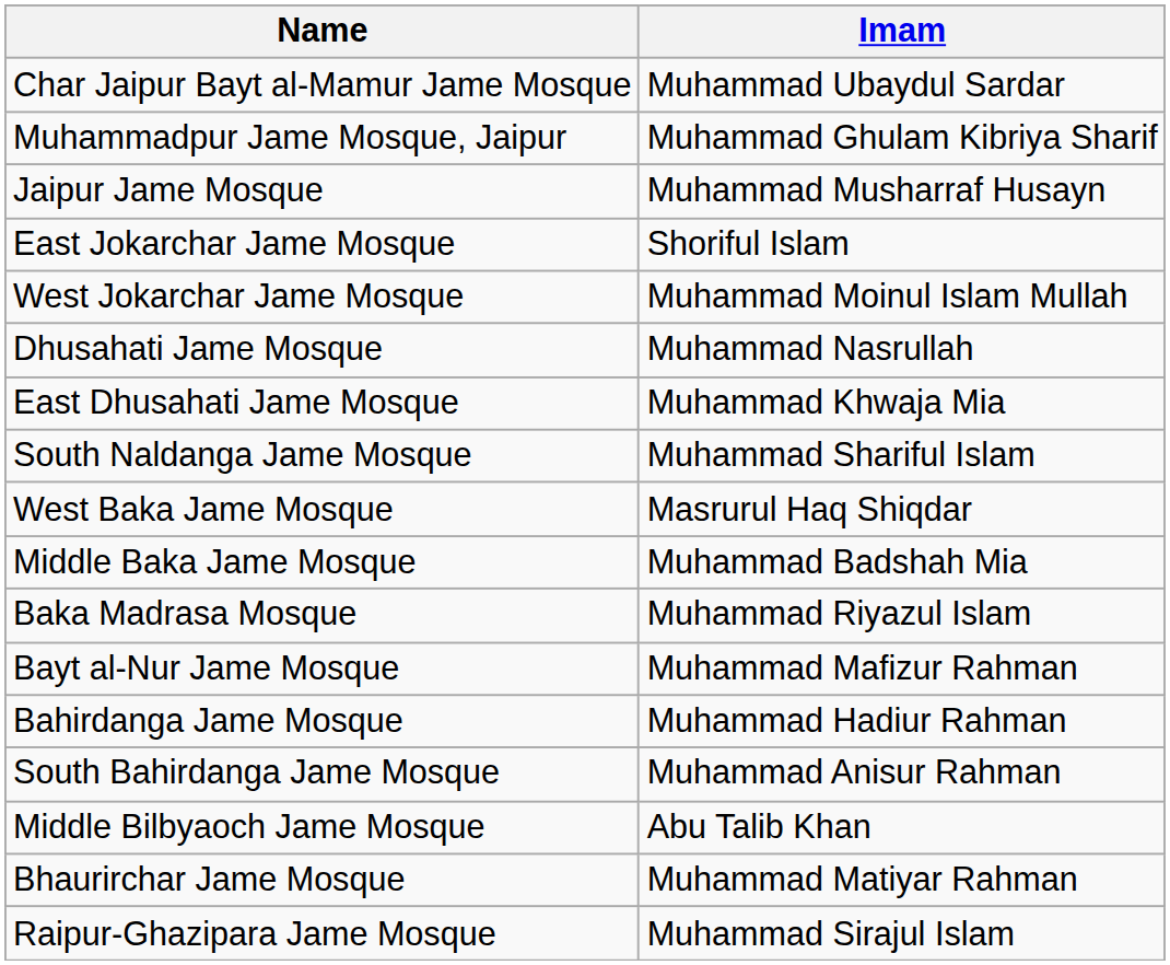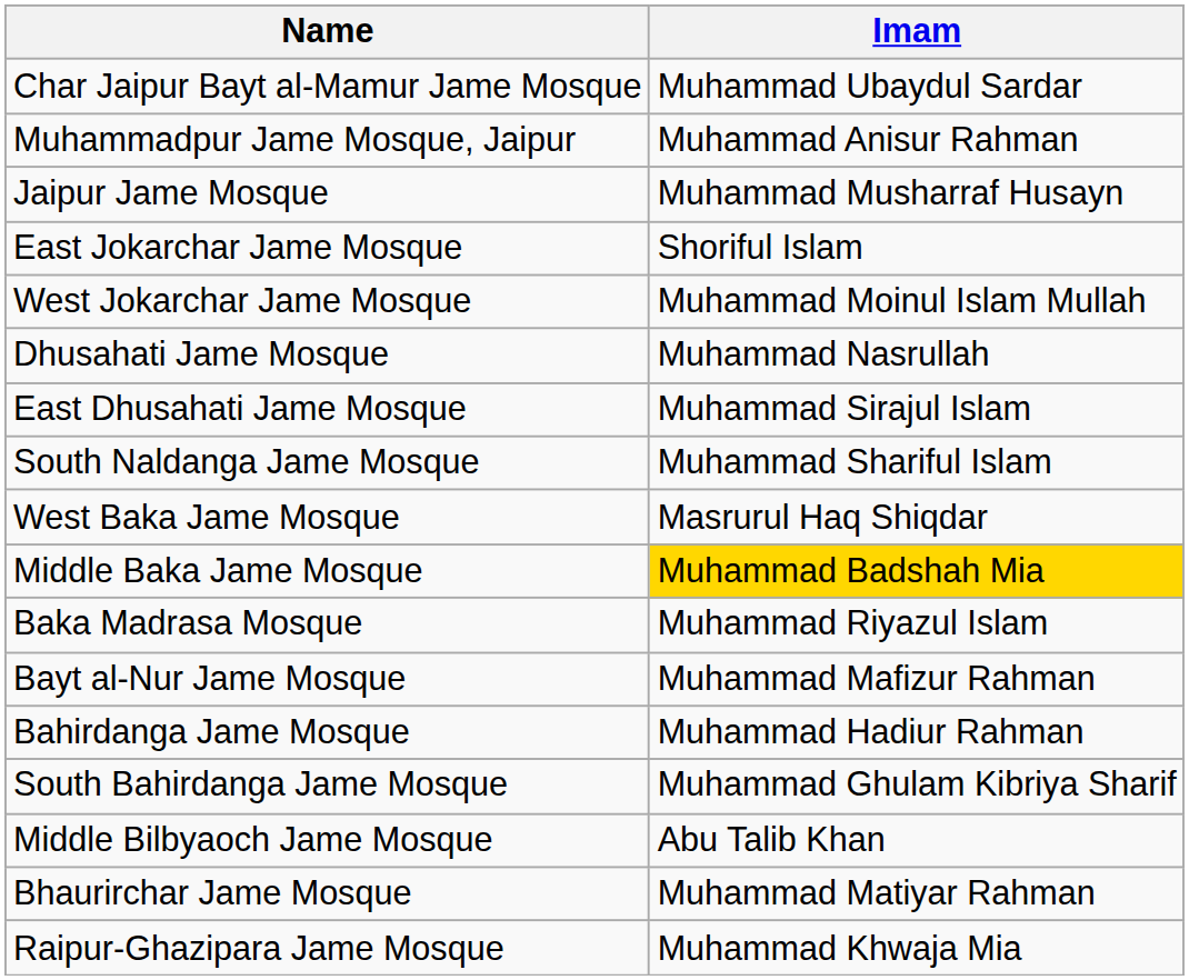Muhammadpur Jame Mosque, Jaipur | Imam: Muhammad Ghulam Kibriya Sharif -> Muhammad Anisur Rahman
East Dhusahati Jame Mosque | Imam: Muhammad Khwaja Mia -> Muhammad Sirajul Islam
Middle Baka Jame Mosque | Imam: no background -> gold background
South Bahirdanga Jame Mosque | Imam: Muhammad Anisur Rahman -> Muhammad Ghulam Kibriya Sharif
Raipur-Ghazipara Jame Mosque | Imam: Muhammad Sirajul Islam -> Muhammad Khwaja Mia
